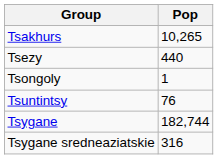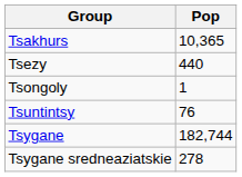Tsakhurs | Pop: 10,265 -> 10,365
Tsygane sredneaziatskie | Pop: 316 -> 278
